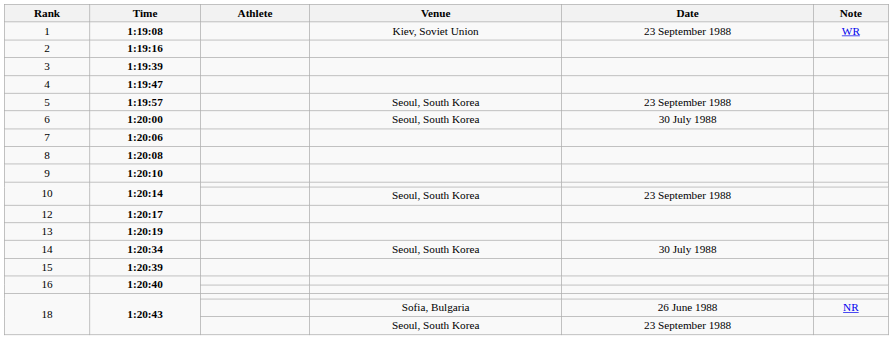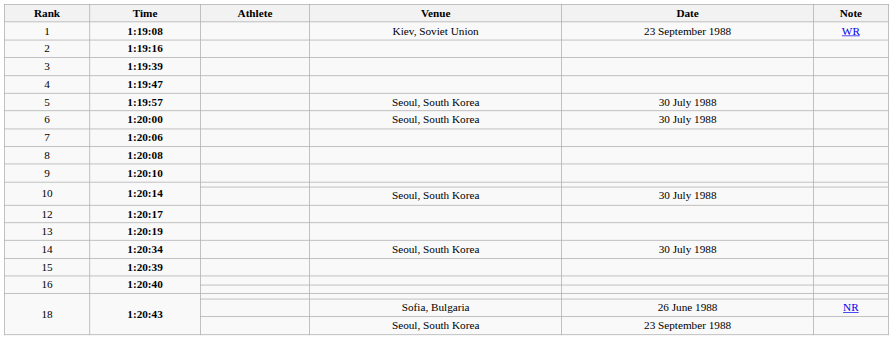5 | Date: 23 September 1988 -> 30 July 1988
10 / Seoul, South Korea | Date: 23 September 1988 -> 30 July 1988
